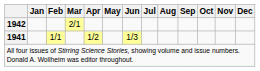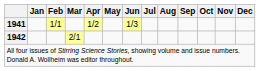rows swapped: 1941 <-> 1942
